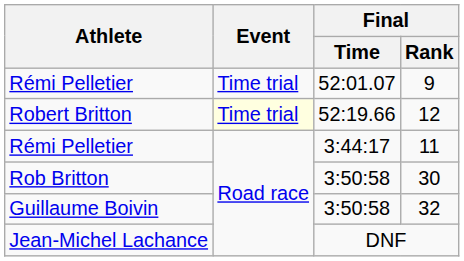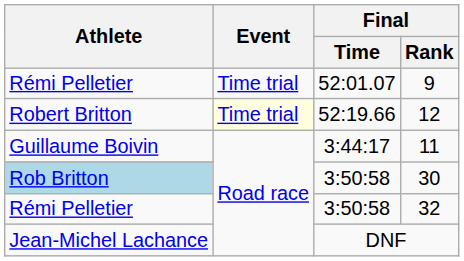11 | Athlete: Rémi Pelletier -> Guillaume Boivin
30 | Athlete: no background -> lightblue background
32 | Athlete: Guillaume Boivin -> Rémi Pelletier
